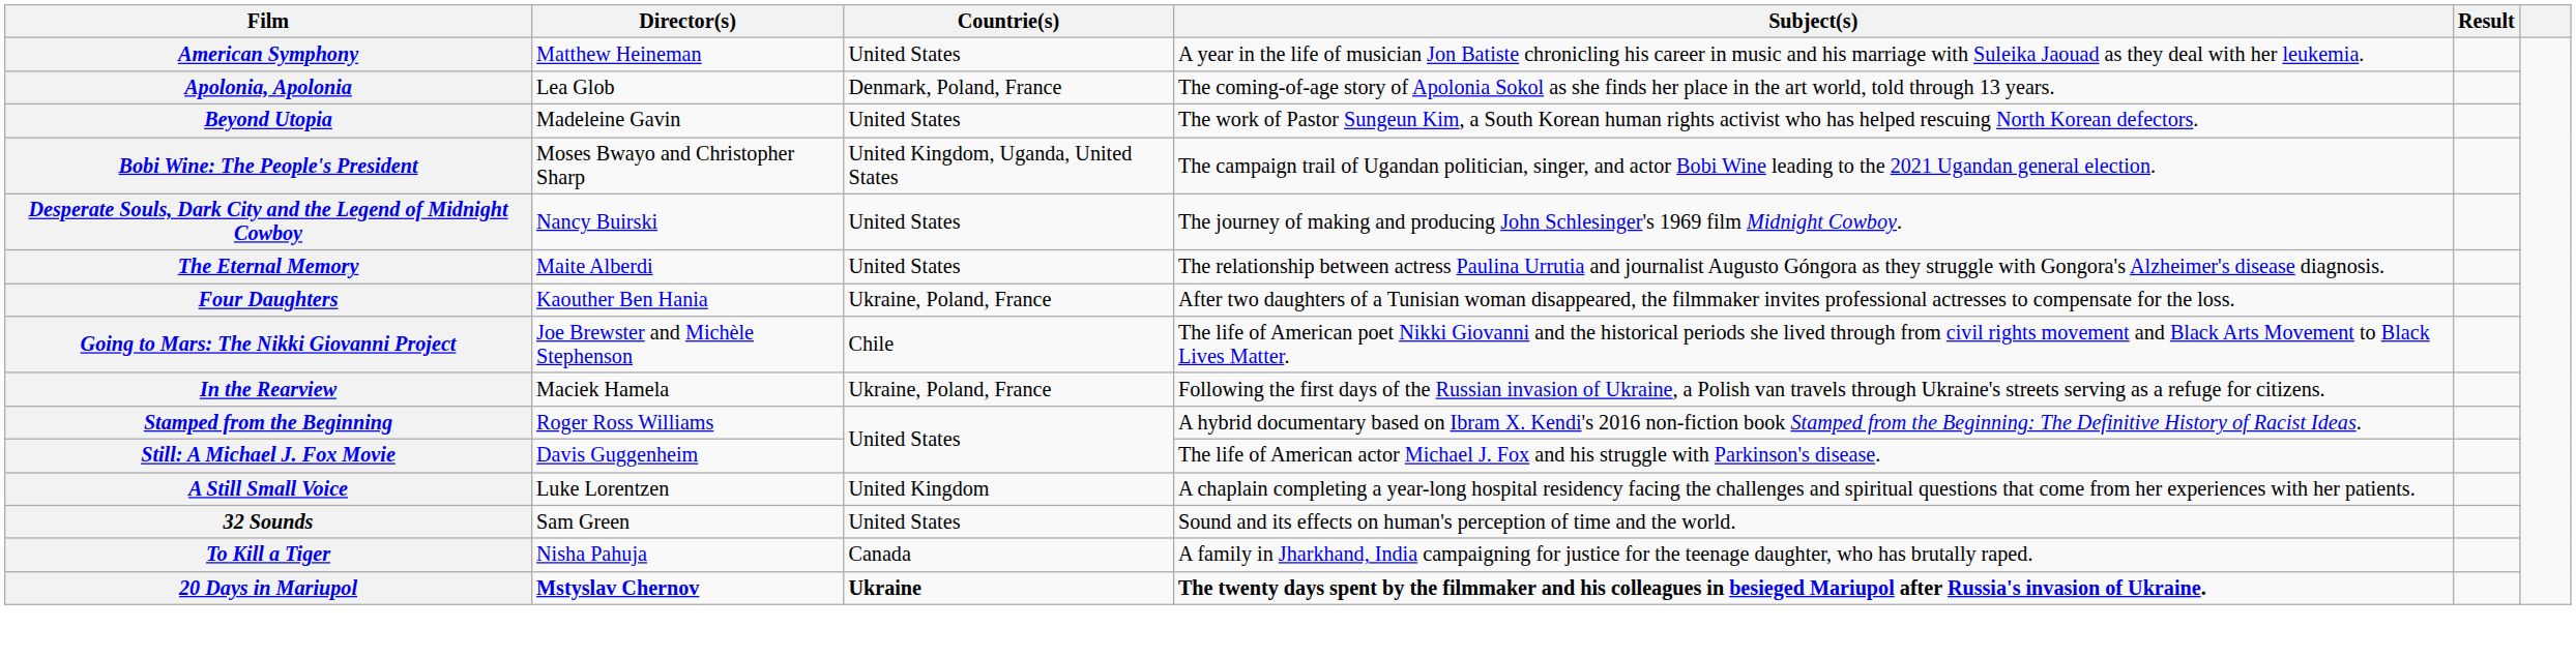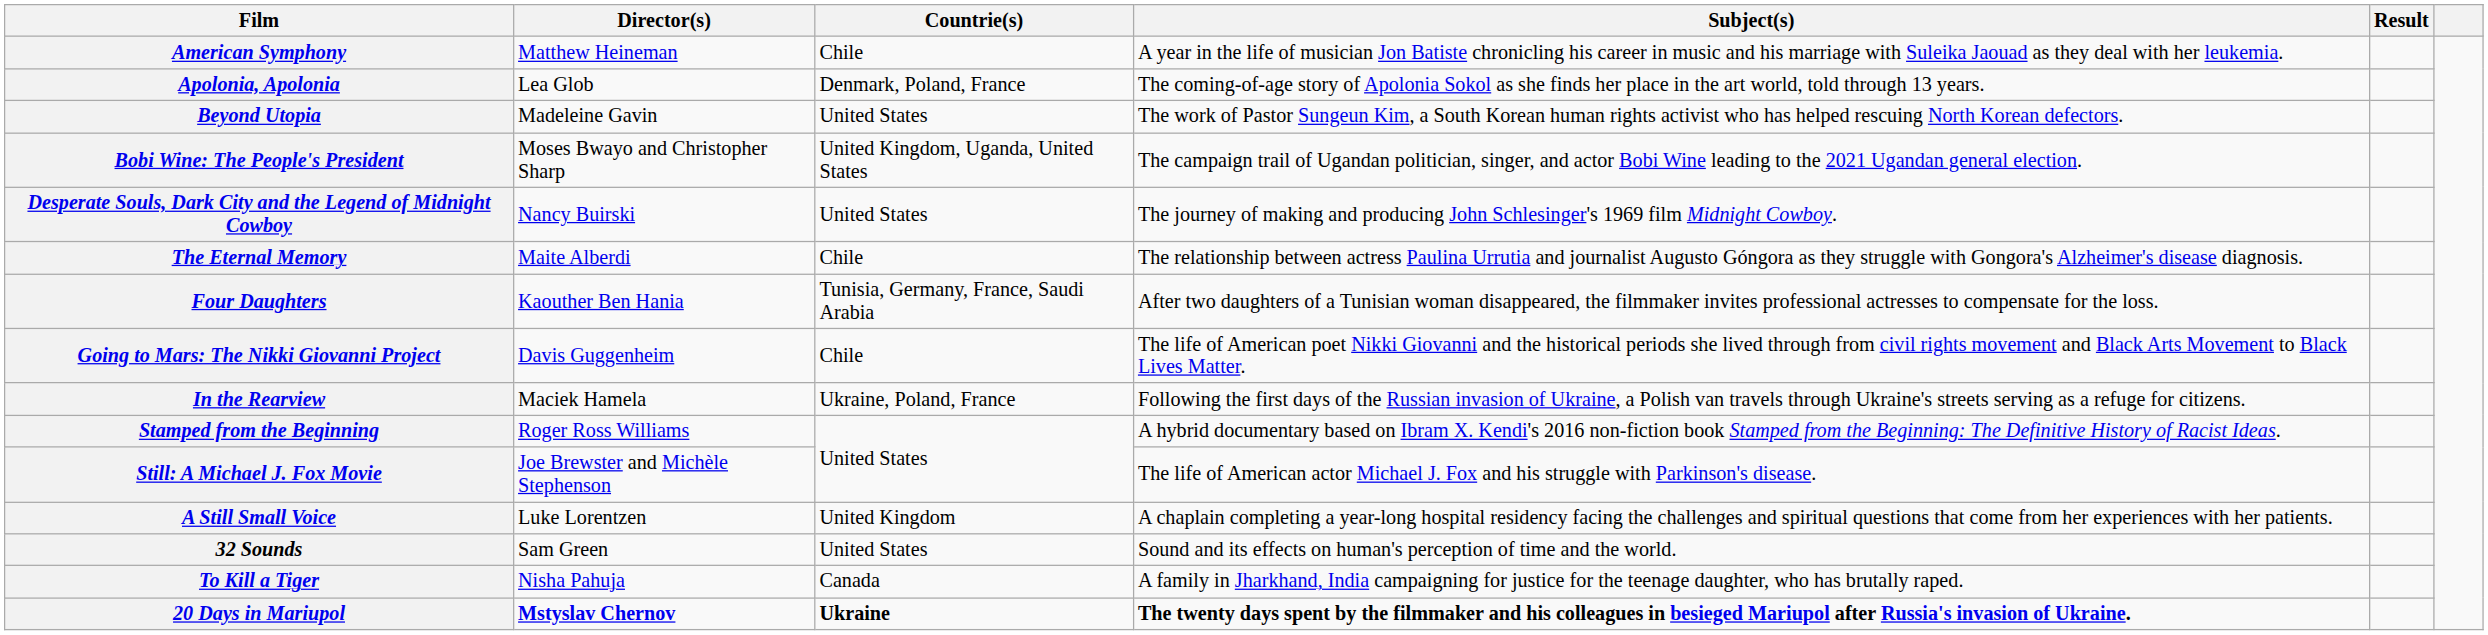American Symphony | Countrie(s): United States -> Chile
The Eternal Memory | Countrie(s): United States -> Chile
Four Daughters | Countrie(s): Ukraine, Poland, France -> Tunisia, Germany, France, Saudi Arabia
Going to Mars: The Nikki Giovanni Project | Director(s): Joe Brewster and Michèle Stephenson -> Davis Guggenheim
Still: A Michael J. Fox Movie | Director(s): Davis Guggenheim -> Joe Brewster and Michèle Stephenson
